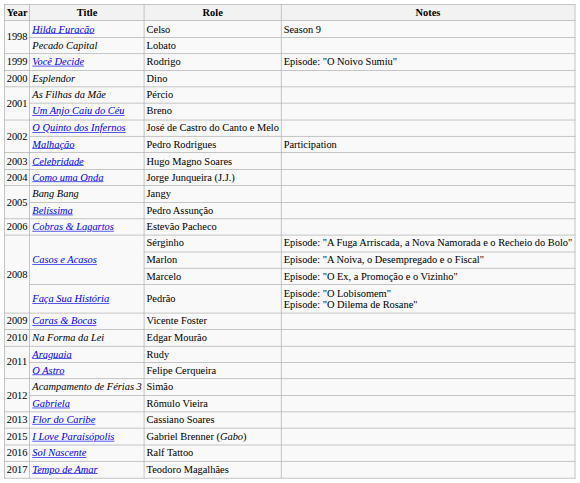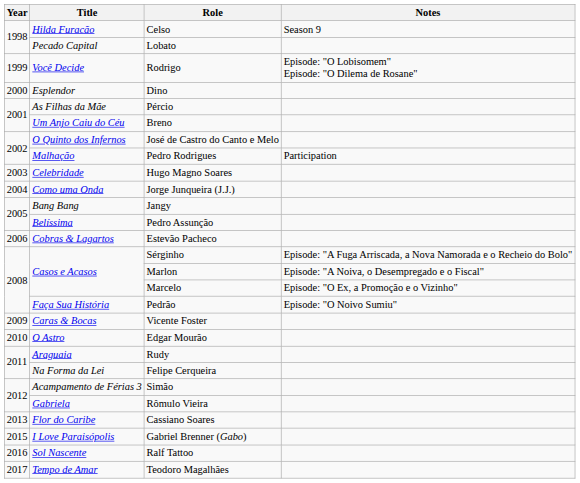Rodrigo | Notes: Episode: "O Noivo Sumiu" -> Episode: "O Lobisomem" Episode: "O Dilema de Rosane"
Pedrão | Notes: Episode: "O Lobisomem" Episode: "O Dilema de Rosane" -> Episode: "O Noivo Sumiu"
Edgar Mourão | Title: Na Forma da Lei -> O Astro
Felipe Cerqueira | Title: O Astro -> Na Forma da Lei
